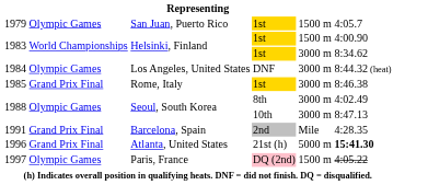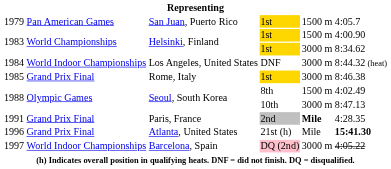1979 | column 2: Olympic Games -> Pan American Games
1984 | column 2: Olympic Games -> World Indoor Championships
1988 / 8th | column 5: 3000 m -> 1500 m
1991 | column 3: Barcelona, Spain -> Paris, France
1991 | column 5: normal -> bold
1996 | column 5: 5000 m -> Mile
1997 | column 2: Olympic Games -> World Indoor Championships
1997 | column 3: Paris, France -> Barcelona, Spain
1997 | column 5: 1500 m -> 3000 m
